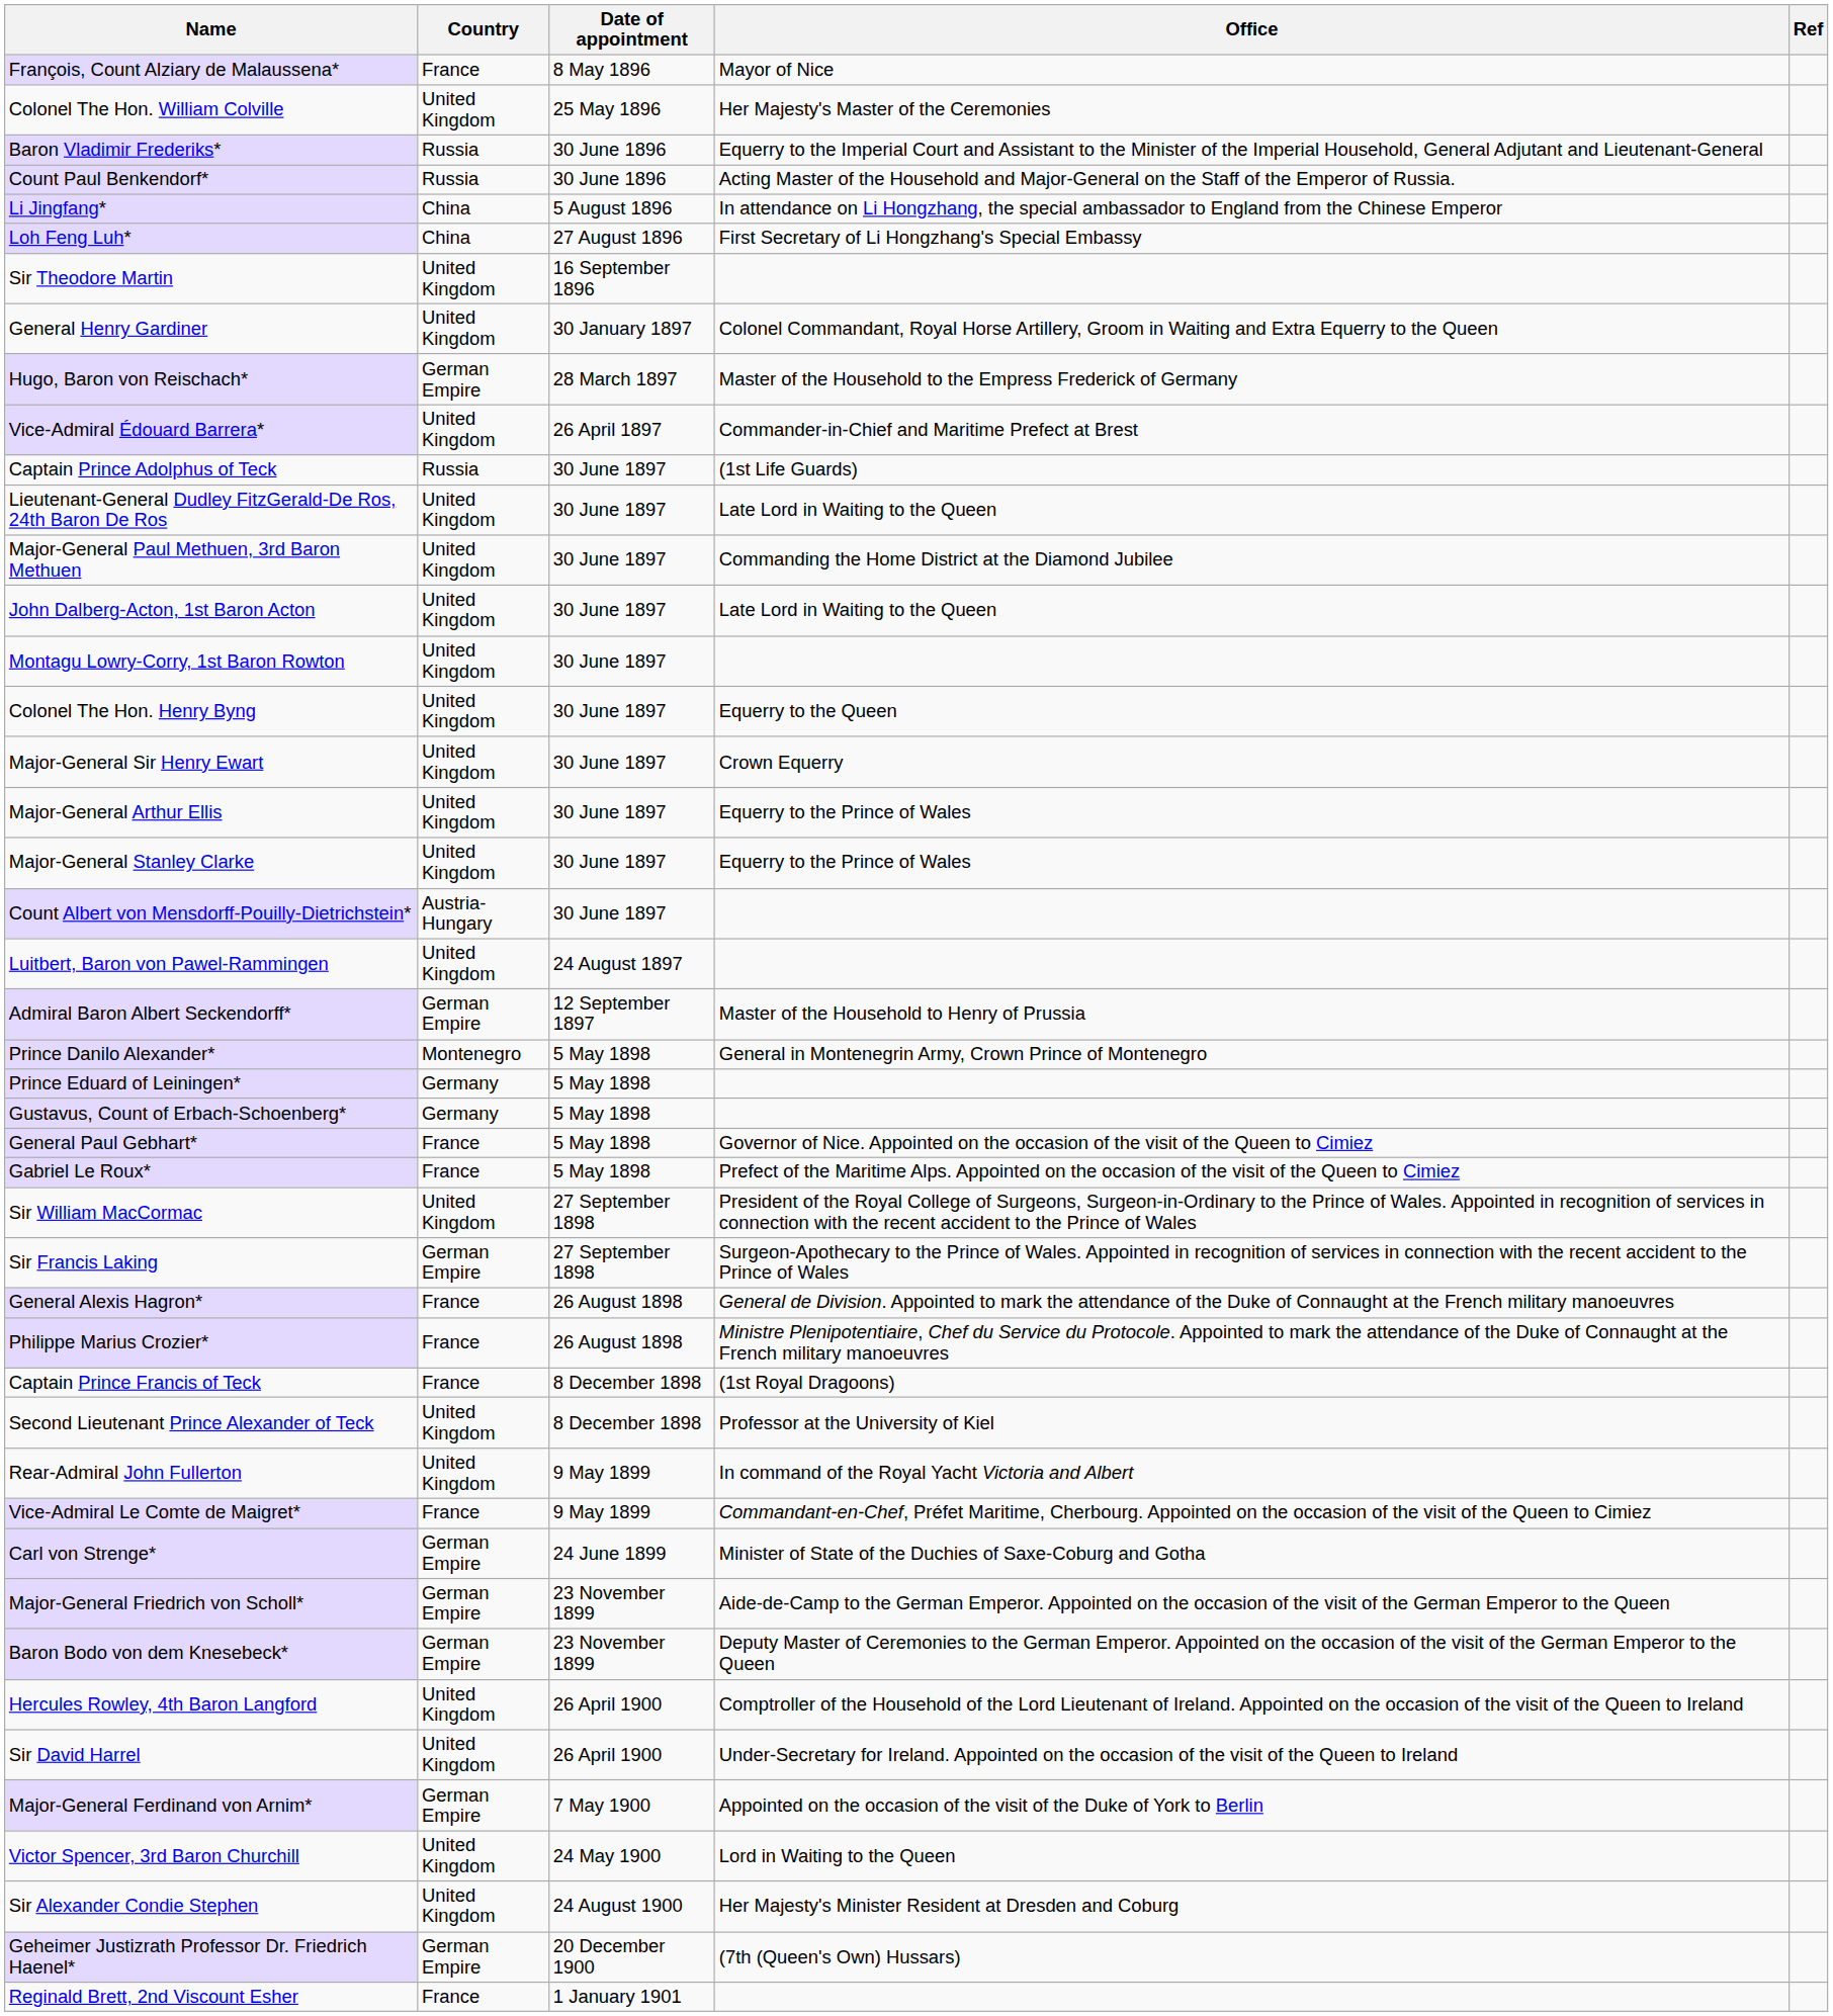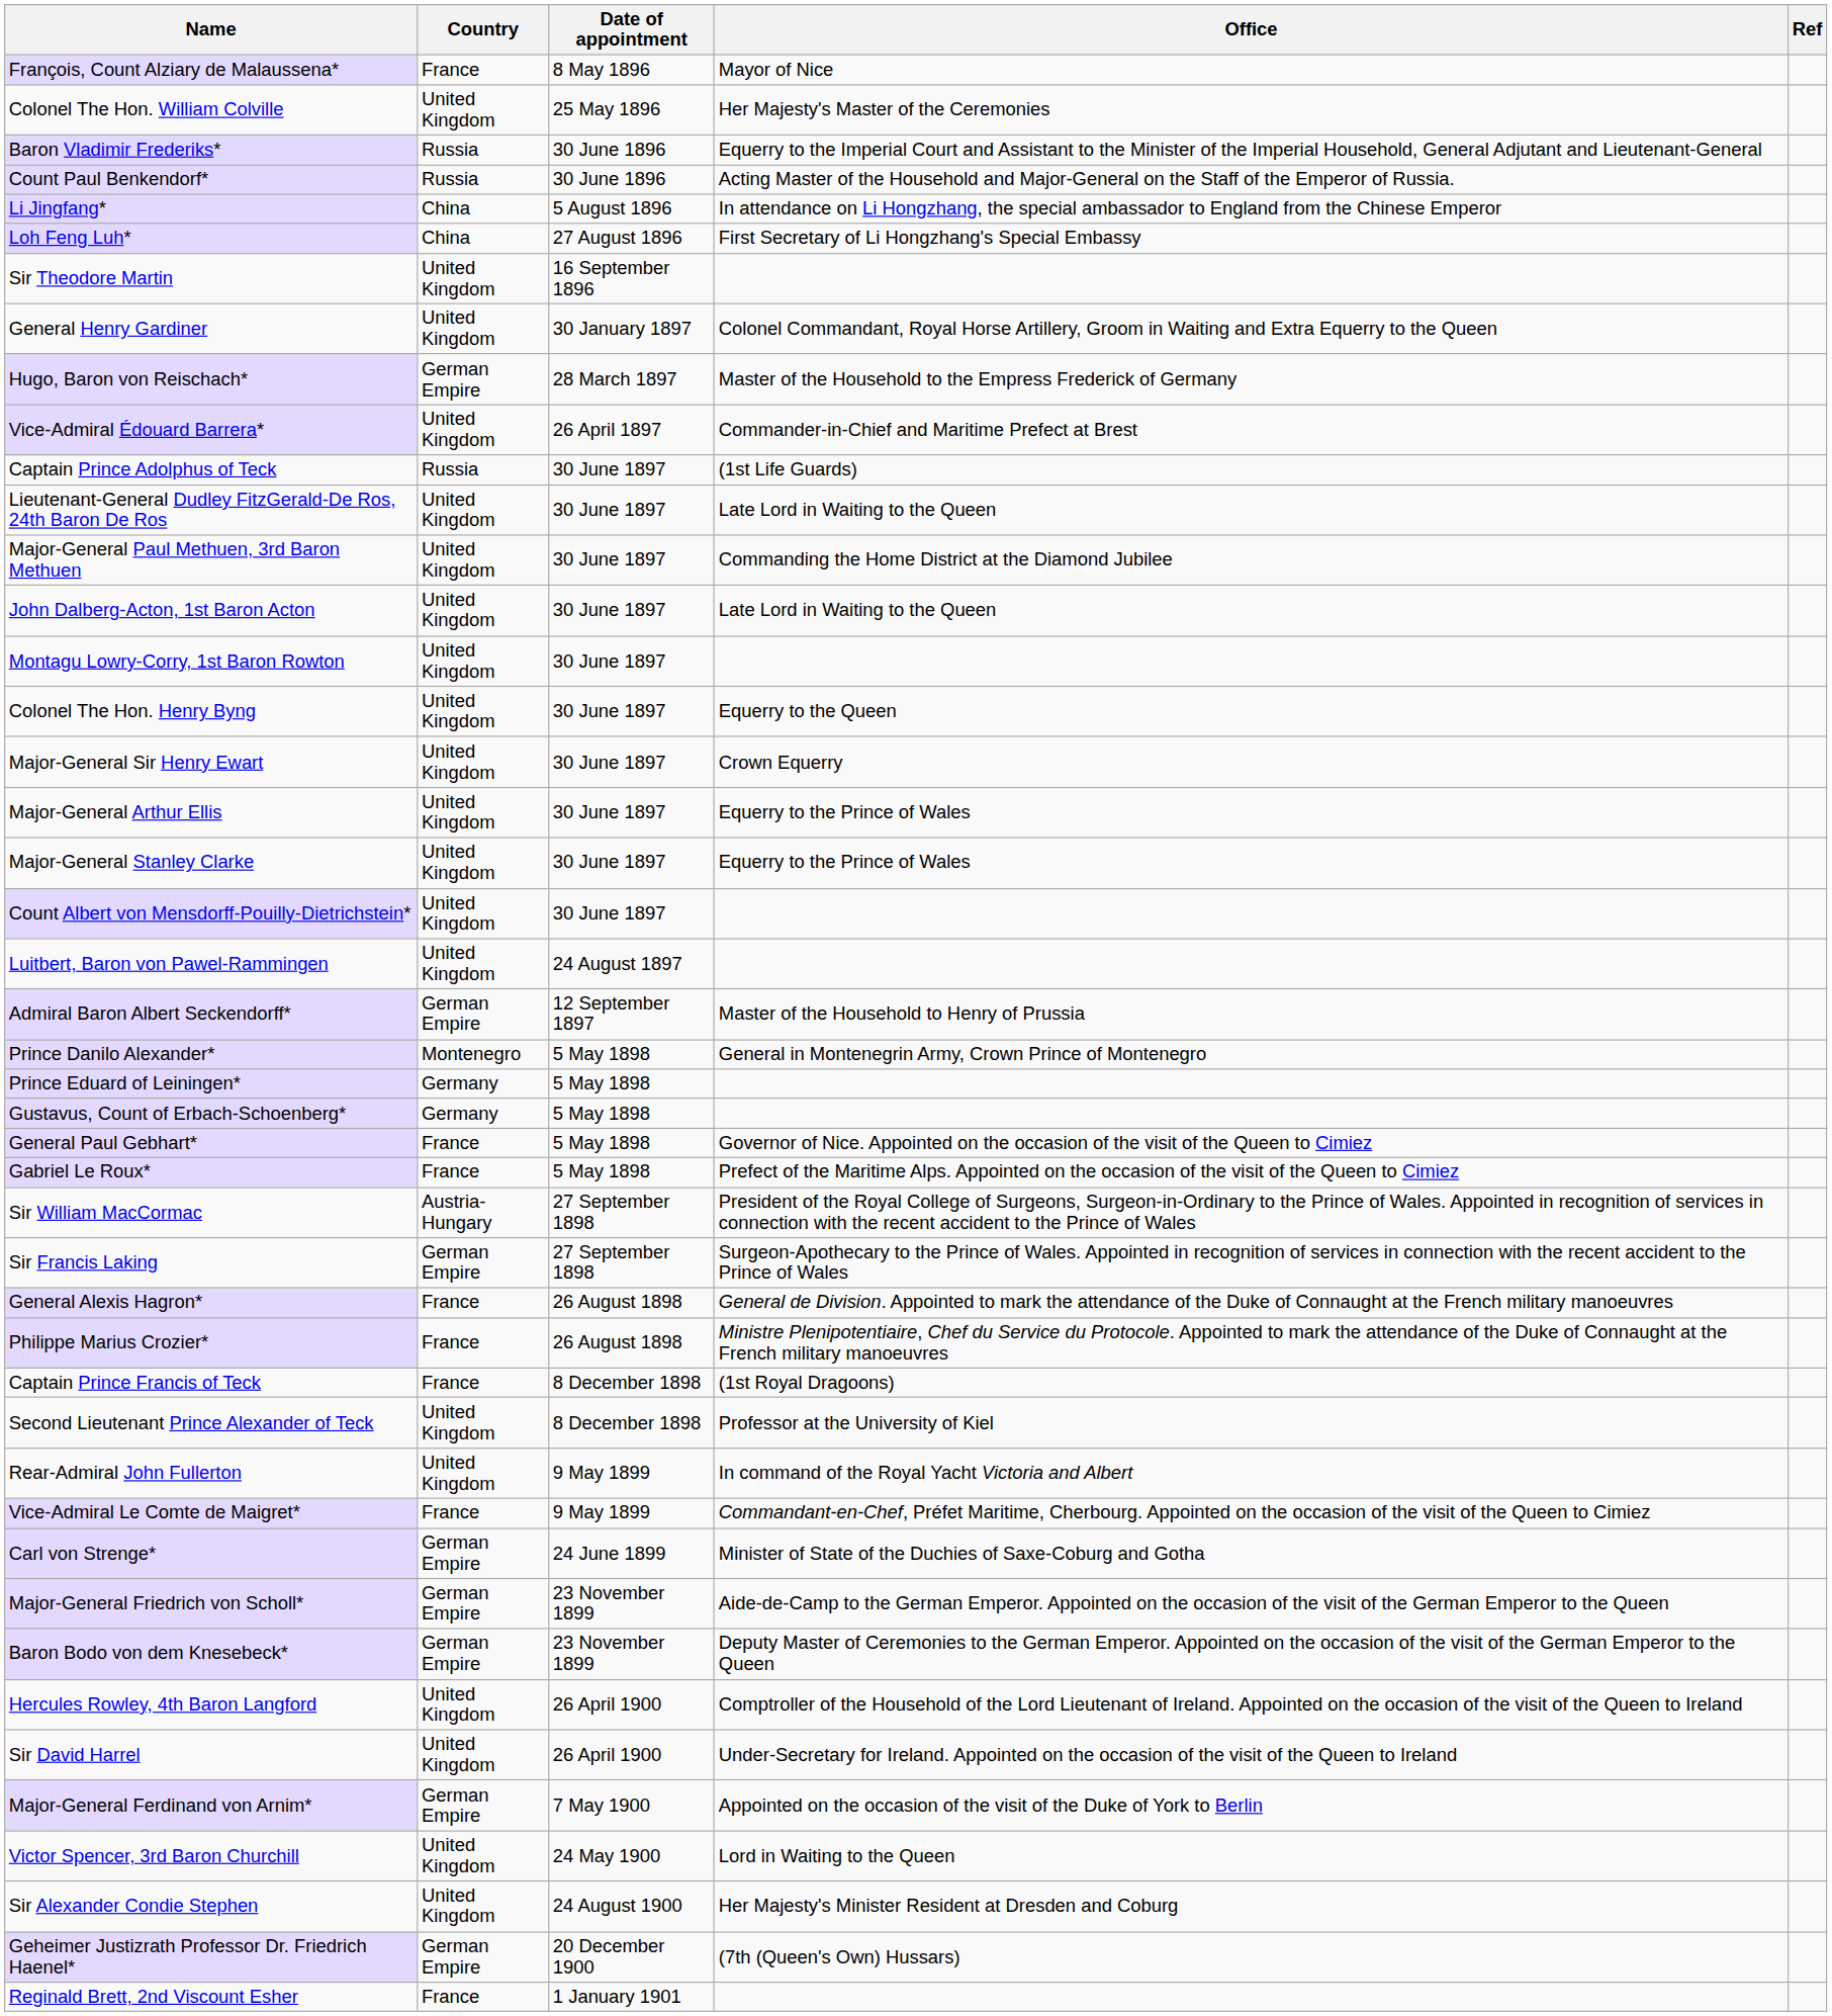Count Albert von Mensdorff-Pouilly-Dietrichstein* | Country: Austria-Hungary -> United Kingdom
Sir William MacCormac | Country: United Kingdom -> Austria-Hungary
